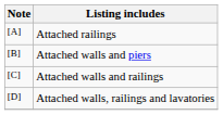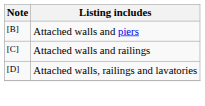- row: [A] | Attached railings
